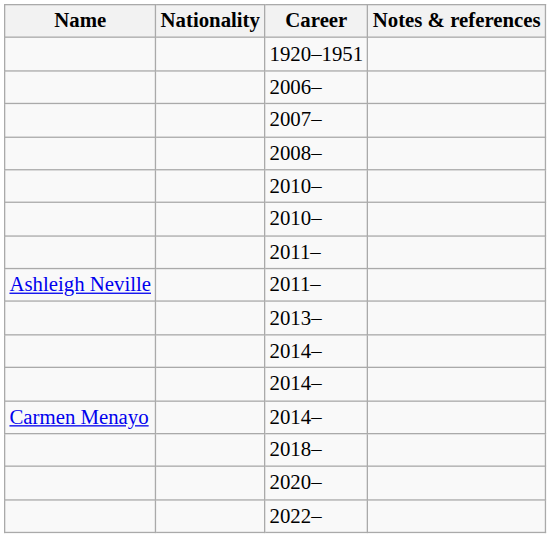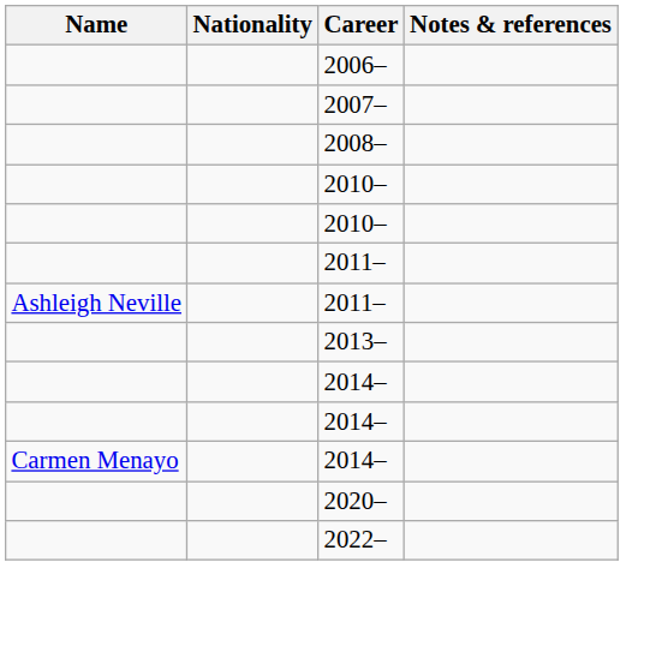- row: 1920–1951
- row: 2018–
